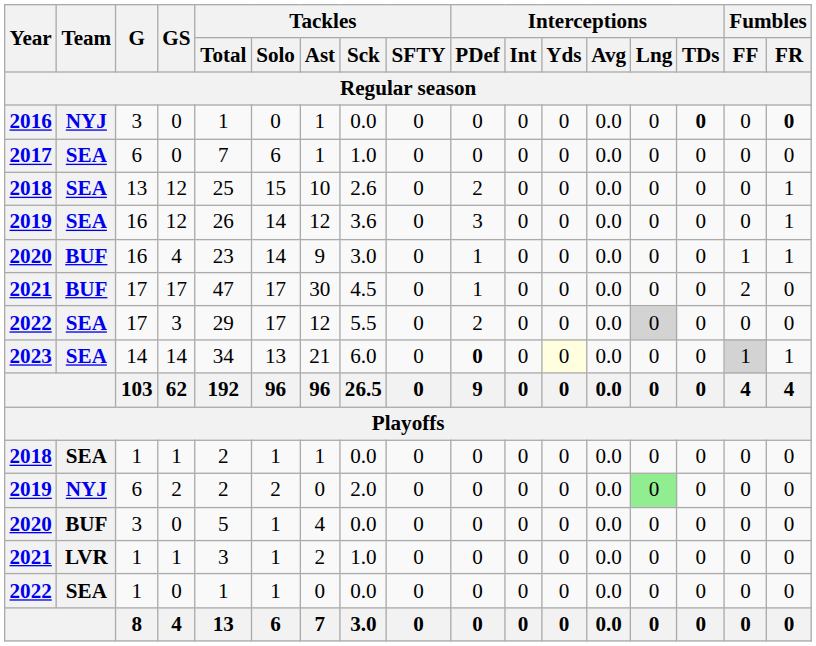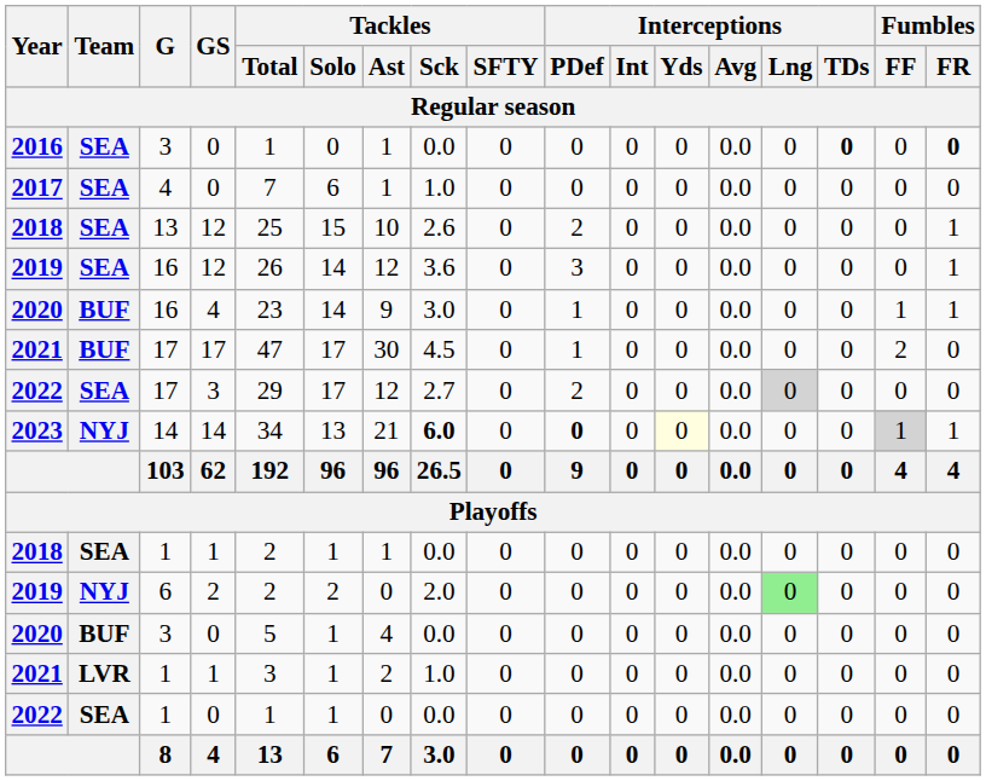2016 | Team: NYJ -> SEA
2017 | G: 6 -> 4
2022 / 3 | Tackles / Sck: 5.5 -> 2.7
2023 | Team: SEA -> NYJ
2023 | Tackles / Sck: normal -> bold
